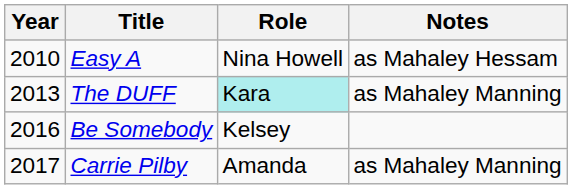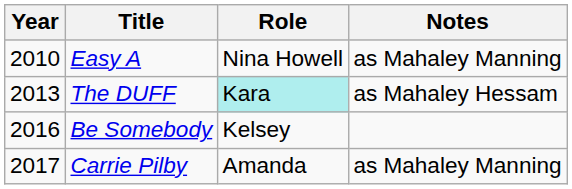Easy A | Notes: as Mahaley Hessam -> as Mahaley Manning
The DUFF | Notes: as Mahaley Manning -> as Mahaley Hessam
